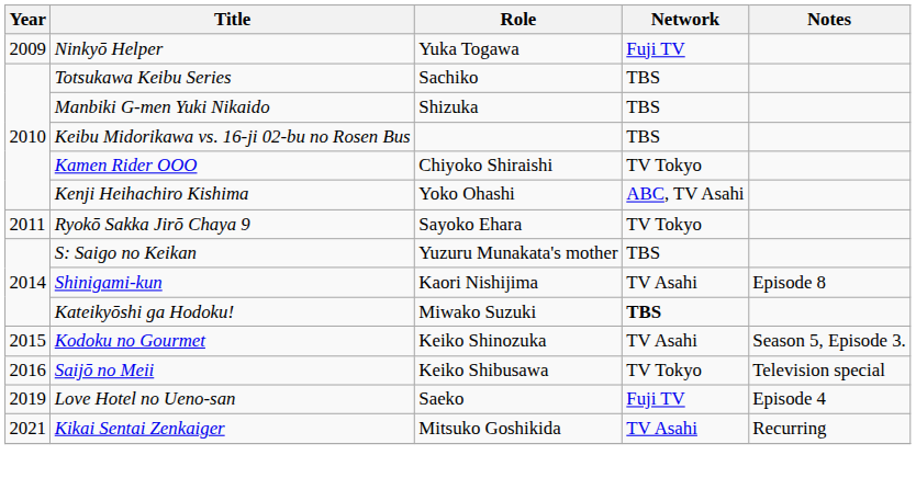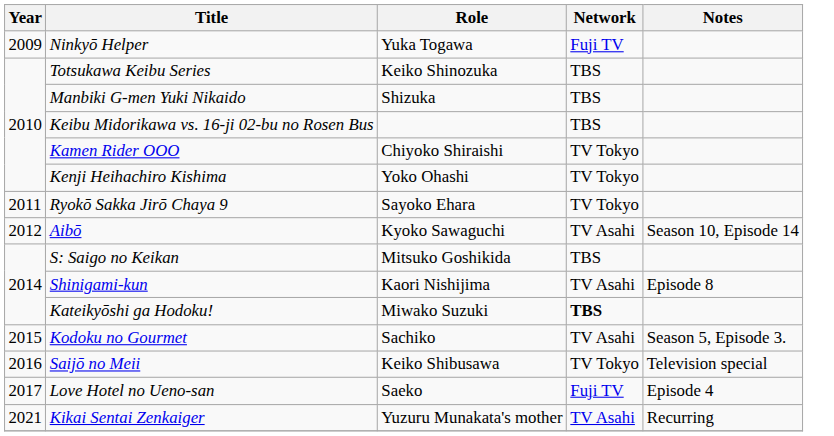Totsukawa Keibu Series | Role: Sachiko -> Keiko Shinozuka
Kenji Heihachiro Kishima | Network: ABC, TV Asahi -> TV Tokyo
+ row: 2012 | Aibō | Kyoko Sawaguchi | TV Asahi | Season 10, Episode 14
S: Saigo no Keikan | Role: Yuzuru Munakata's mother -> Mitsuko Goshikida
Kodoku no Gourmet | Role: Keiko Shinozuka -> Sachiko
Love Hotel no Ueno-san | Year: 2019 -> 2017
Kikai Sentai Zenkaiger | Role: Mitsuko Goshikida -> Yuzuru Munakata's mother
